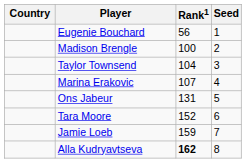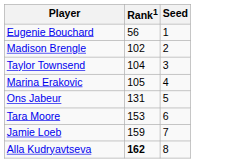- column: Country
Madison Brengle | Rank1: 100 -> 102
Marina Erakovic | Rank1: 107 -> 105
Tara Moore | Rank1: 152 -> 153
